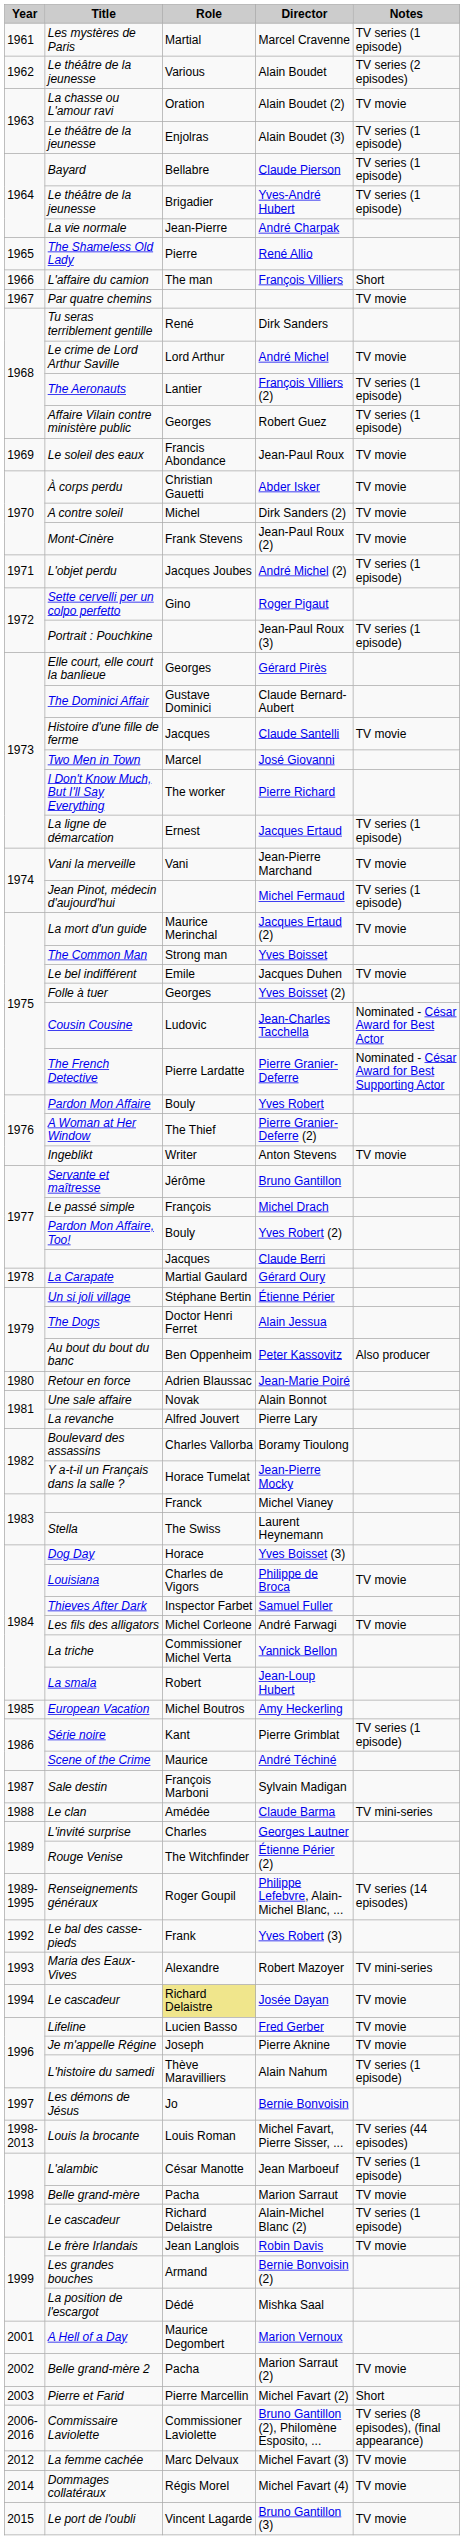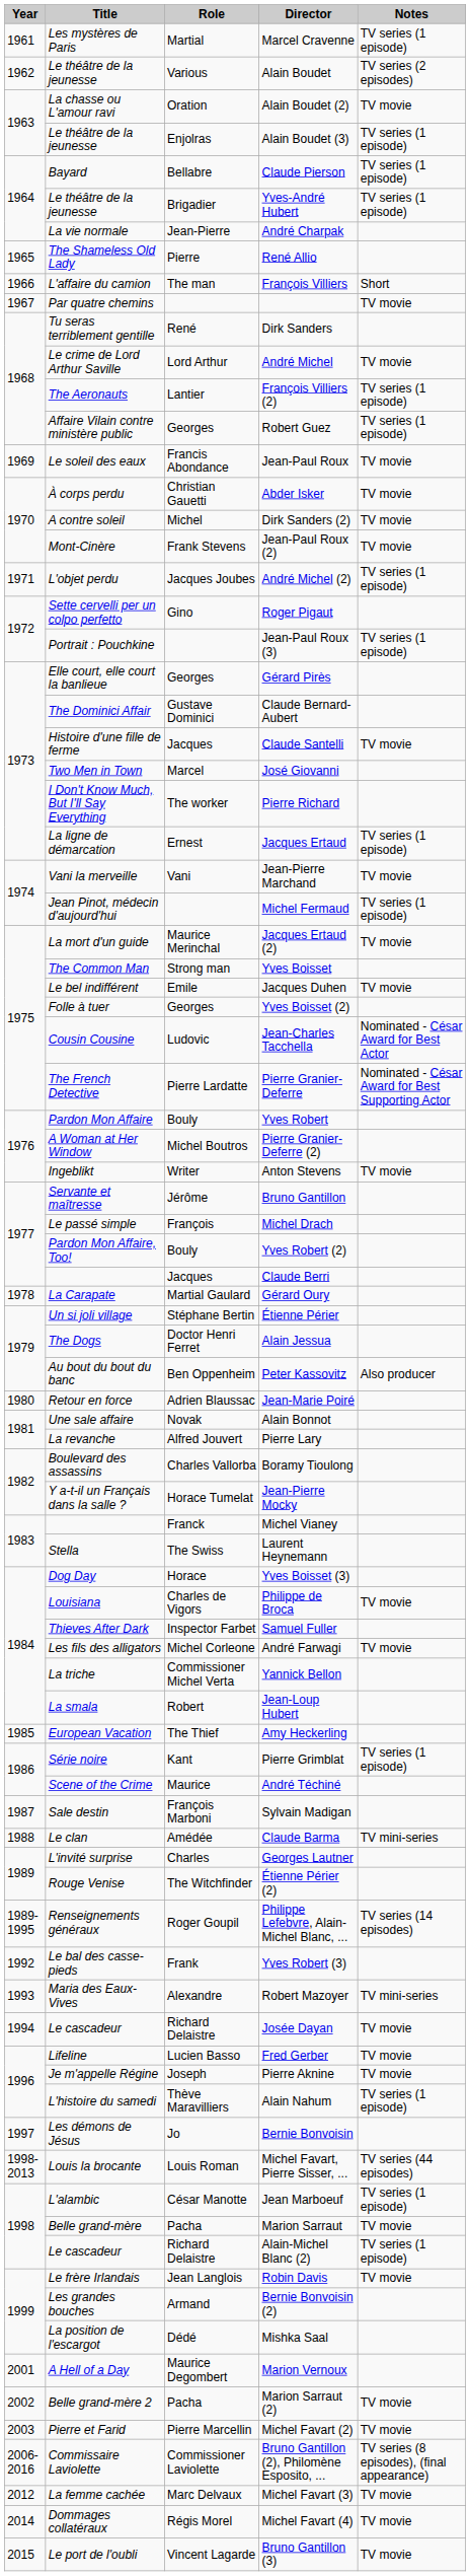Pierre Granier-Deferre (2) | Role: The Thief -> Michel Boutros
Amy Heckerling | Role: Michel Boutros -> The Thief
Josée Dayan | Role: khaki background -> no background
Michel Favart (2) | Notes: Short -> TV movie
